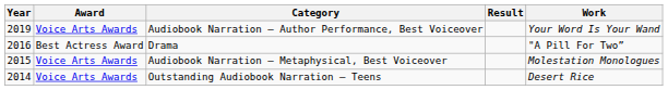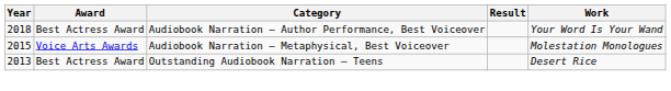Audiobook Narration – Author Performance, Best Voiceover | Year: 2019 -> 2018
Audiobook Narration – Author Performance, Best Voiceover | Award: Voice Arts Awards -> Best Actress Award
- row: 2016 | Best Actress Award | Drama | "A Pill For Two”
Outstanding Audiobook Narration – Teens | Year: 2014 -> 2013
Outstanding Audiobook Narration – Teens | Award: Voice Arts Awards -> Best Actress Award
